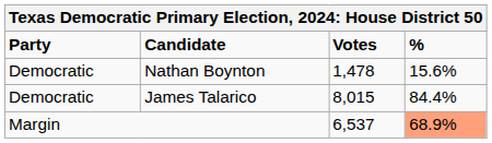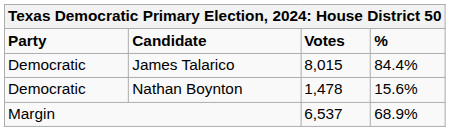rows swapped: James Talarico <-> Nathan Boynton
Margin | %: lightsalmon background -> no background
